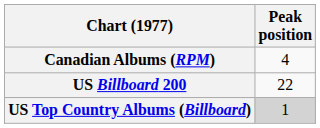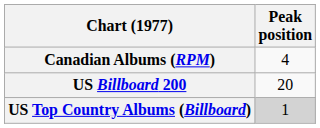US Billboard 200 | Peak position: 22 -> 20
